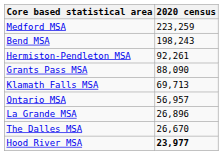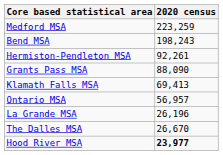Klamath Falls MSA | 2020 census: 69,713 -> 69,413
La Grande MSA | 2020 census: 26,896 -> 26,196
